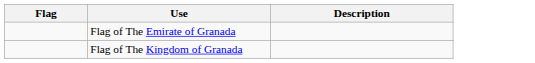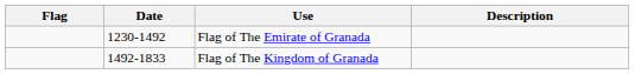+ column: Date | 1230-1492 | 1492-1833
